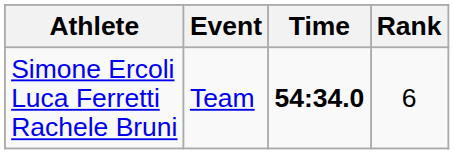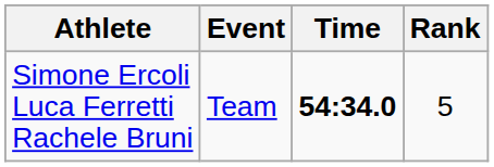Simone Ercoli Luca Ferretti Rachele Bruni | Rank: 6 -> 5
